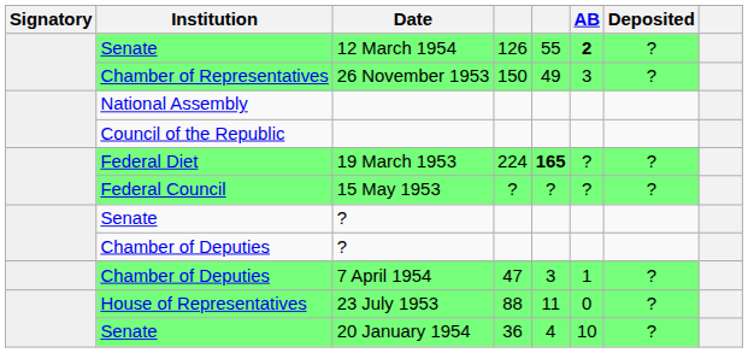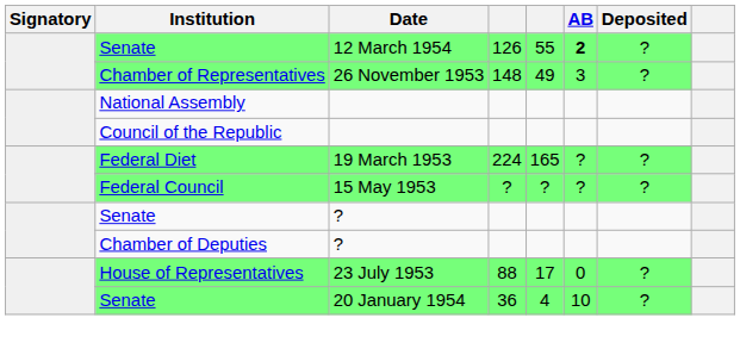26 November 1953 | column 4: 150 -> 148
19 March 1953 | column 5: bold -> normal
- row: Chamber of Deputies | 7 April 1954 | 47 | 3 | 1 | ?
23 July 1953 | column 5: 11 -> 17
